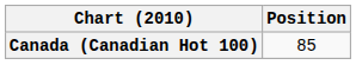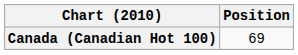Canada (Canadian Hot 100) | Position: 85 -> 69
